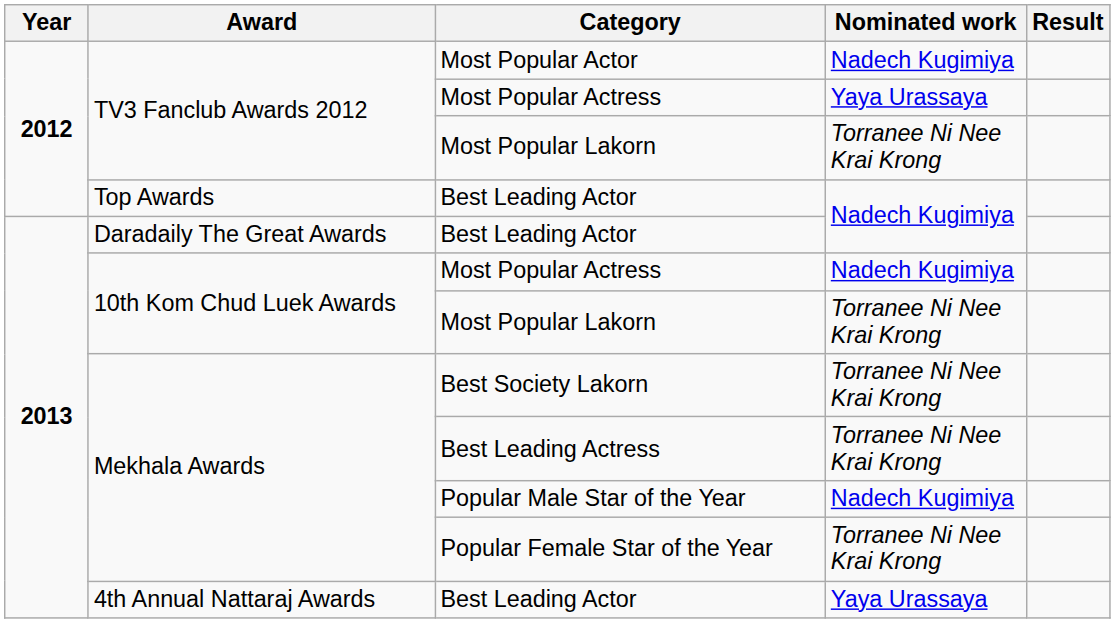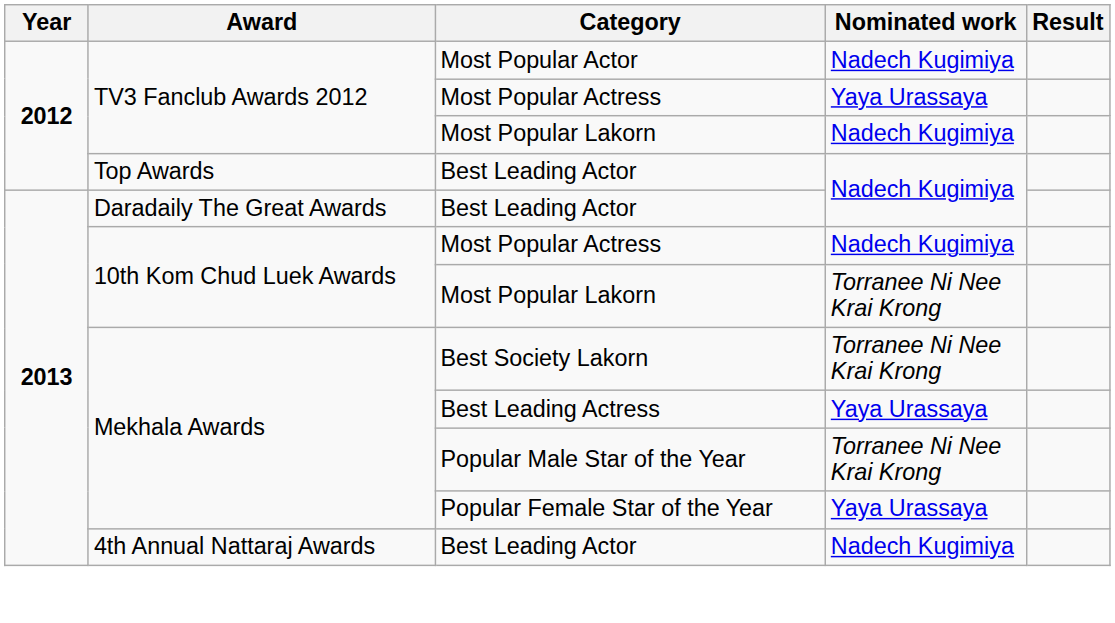TV3 Fanclub Awards 2012 / Most Popular Lakorn | Nominated work: Torranee Ni Nee Krai Krong -> Nadech Kugimiya
Best Leading Actress | Nominated work: Torranee Ni Nee Krai Krong -> Yaya Urassaya
Popular Male Star of the Year | Nominated work: Nadech Kugimiya -> Torranee Ni Nee Krai Krong
Popular Female Star of the Year | Nominated work: Torranee Ni Nee Krai Krong -> Yaya Urassaya
4th Annual Nattaraj Awards / Best Leading Actor | Nominated work: Yaya Urassaya -> Nadech Kugimiya
